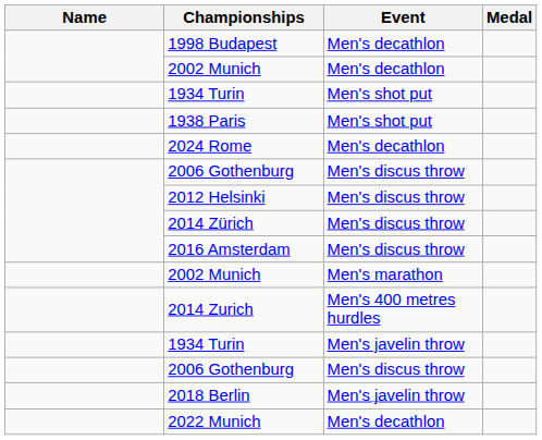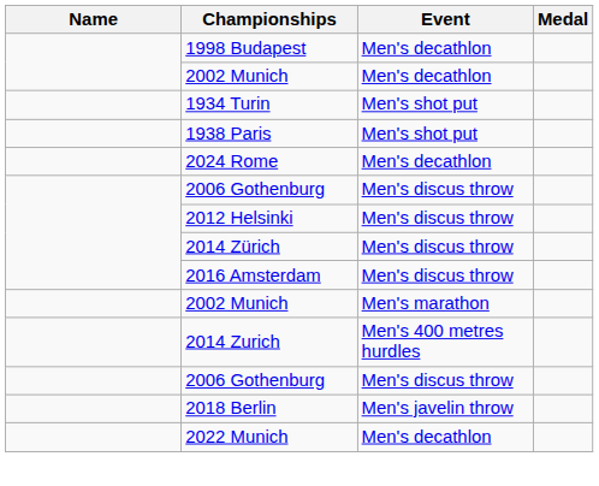- row: 1934 Turin | Men's javelin throw
